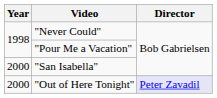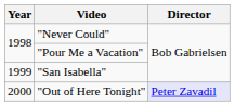"San Isabella" | Year: 2000 -> 1999
